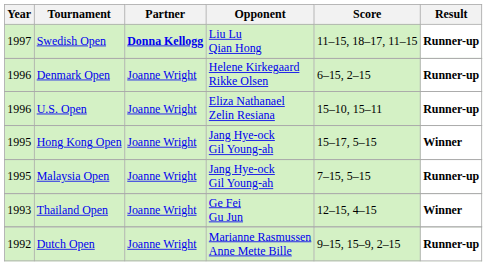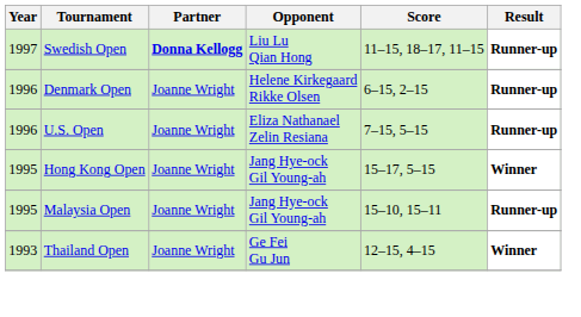U.S. Open | Score: 15–10, 15–11 -> 7–15, 5–15
Malaysia Open | Score: 7–15, 5–15 -> 15–10, 15–11
- row: 1992 | Dutch Open | Joanne Wright | Marianne Rasmussen Anne Mette Bille | 9–15, 15–9, 2–15 | Runner-up
